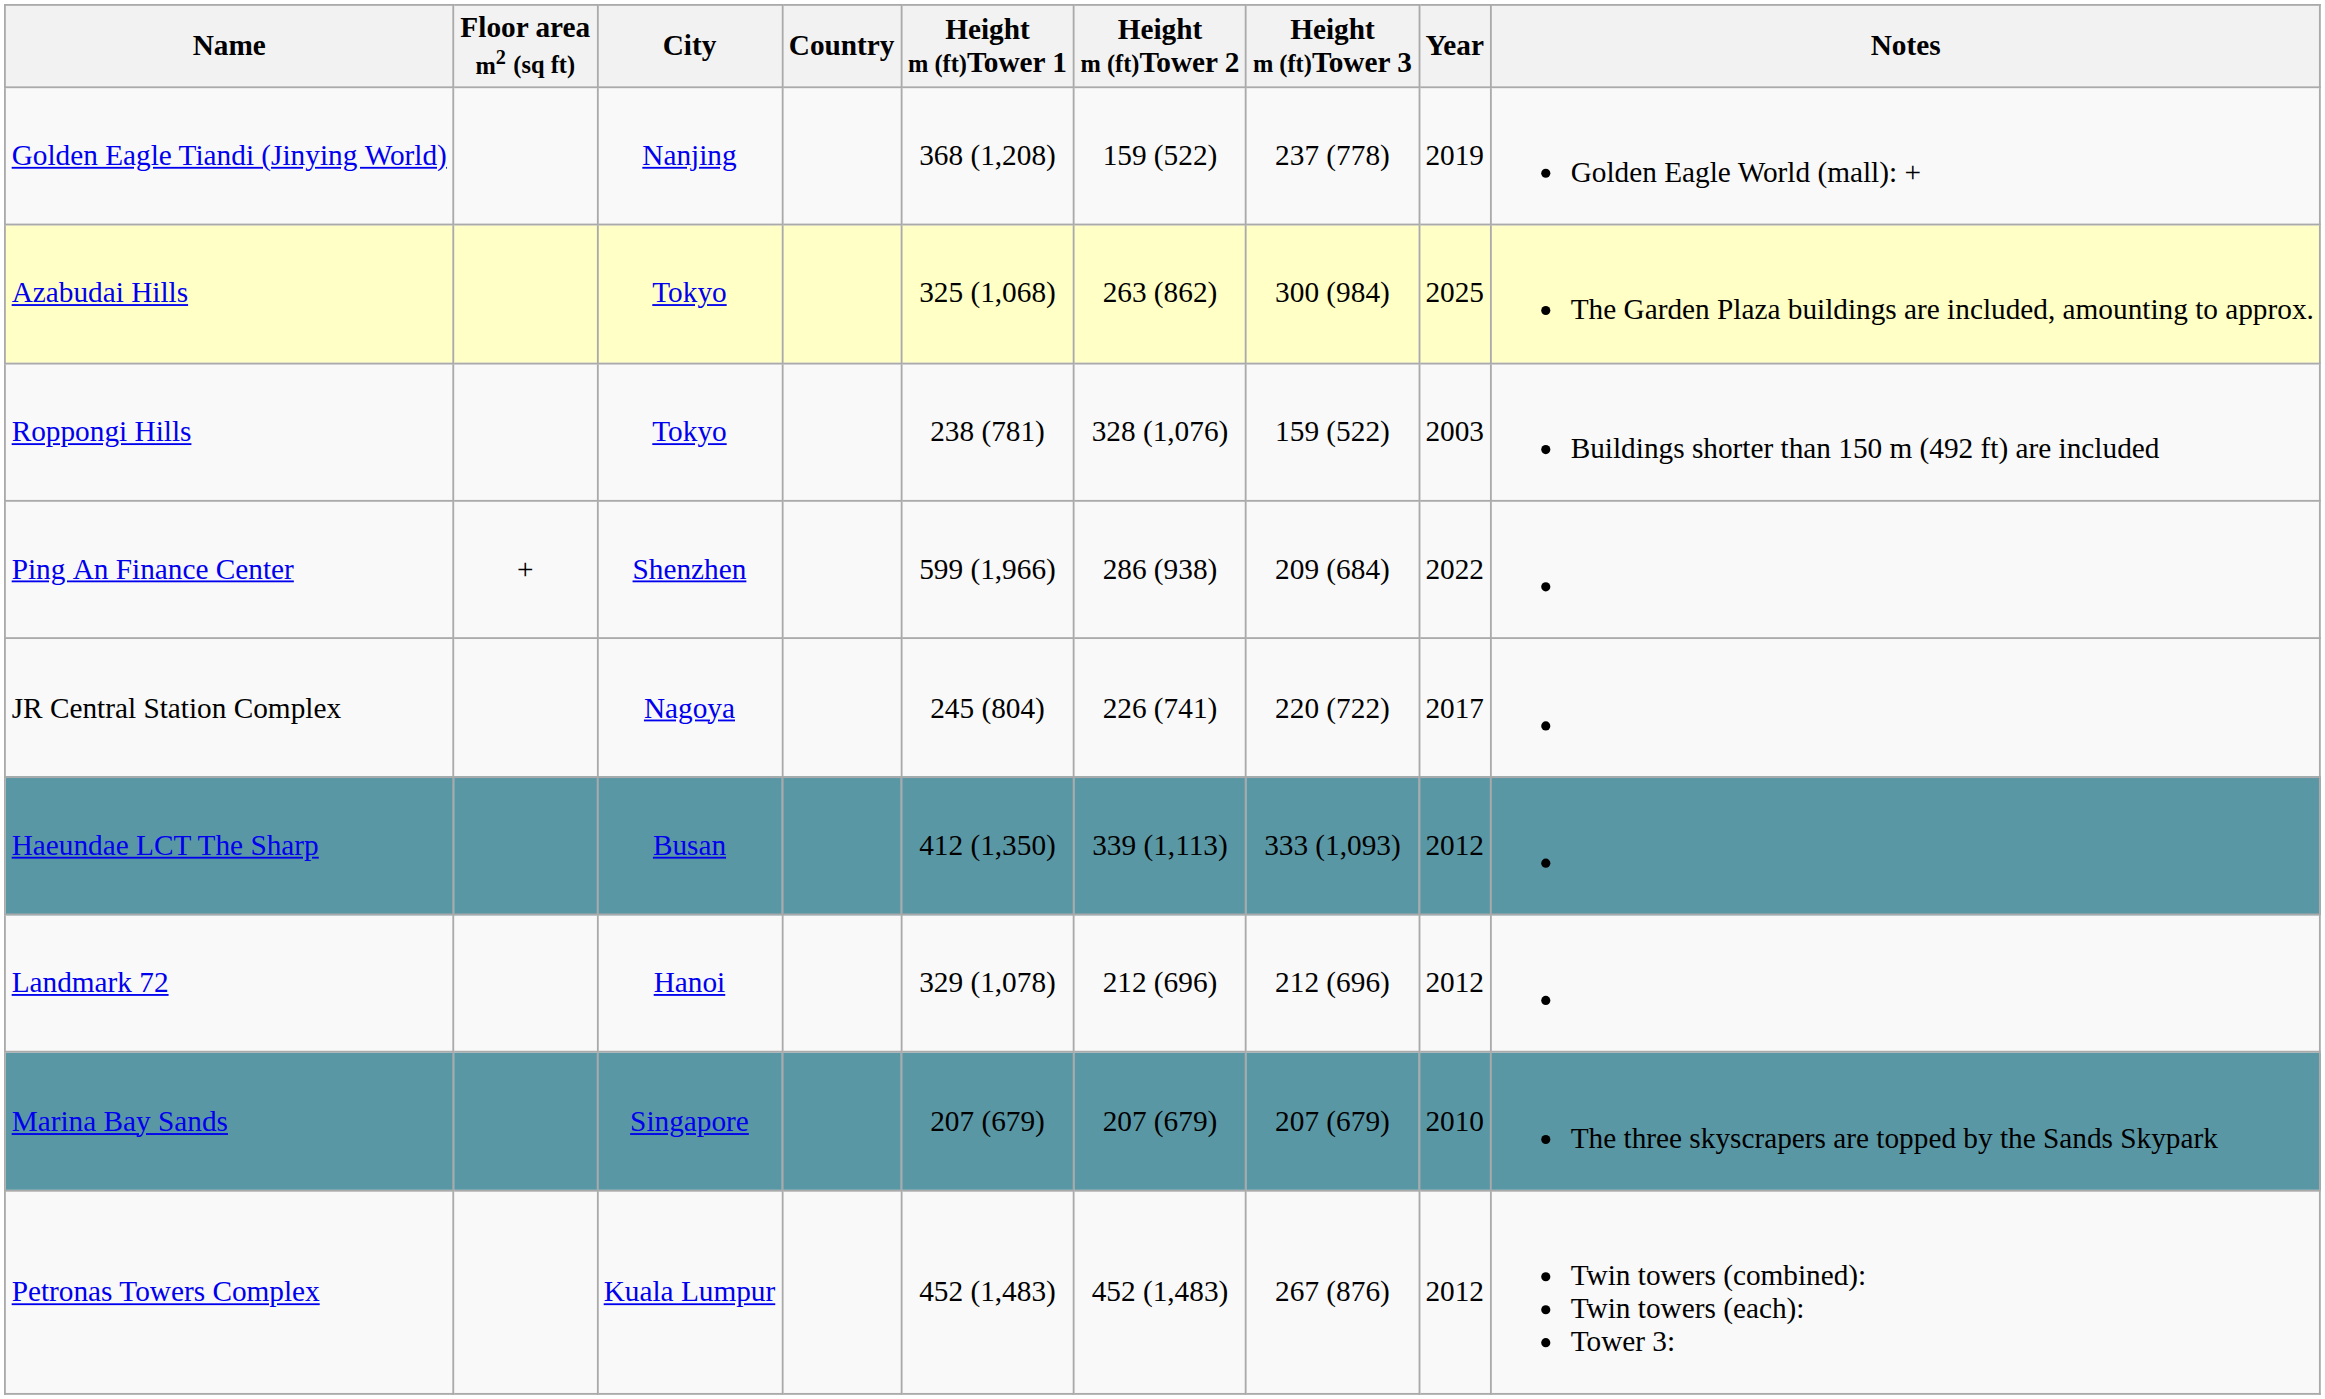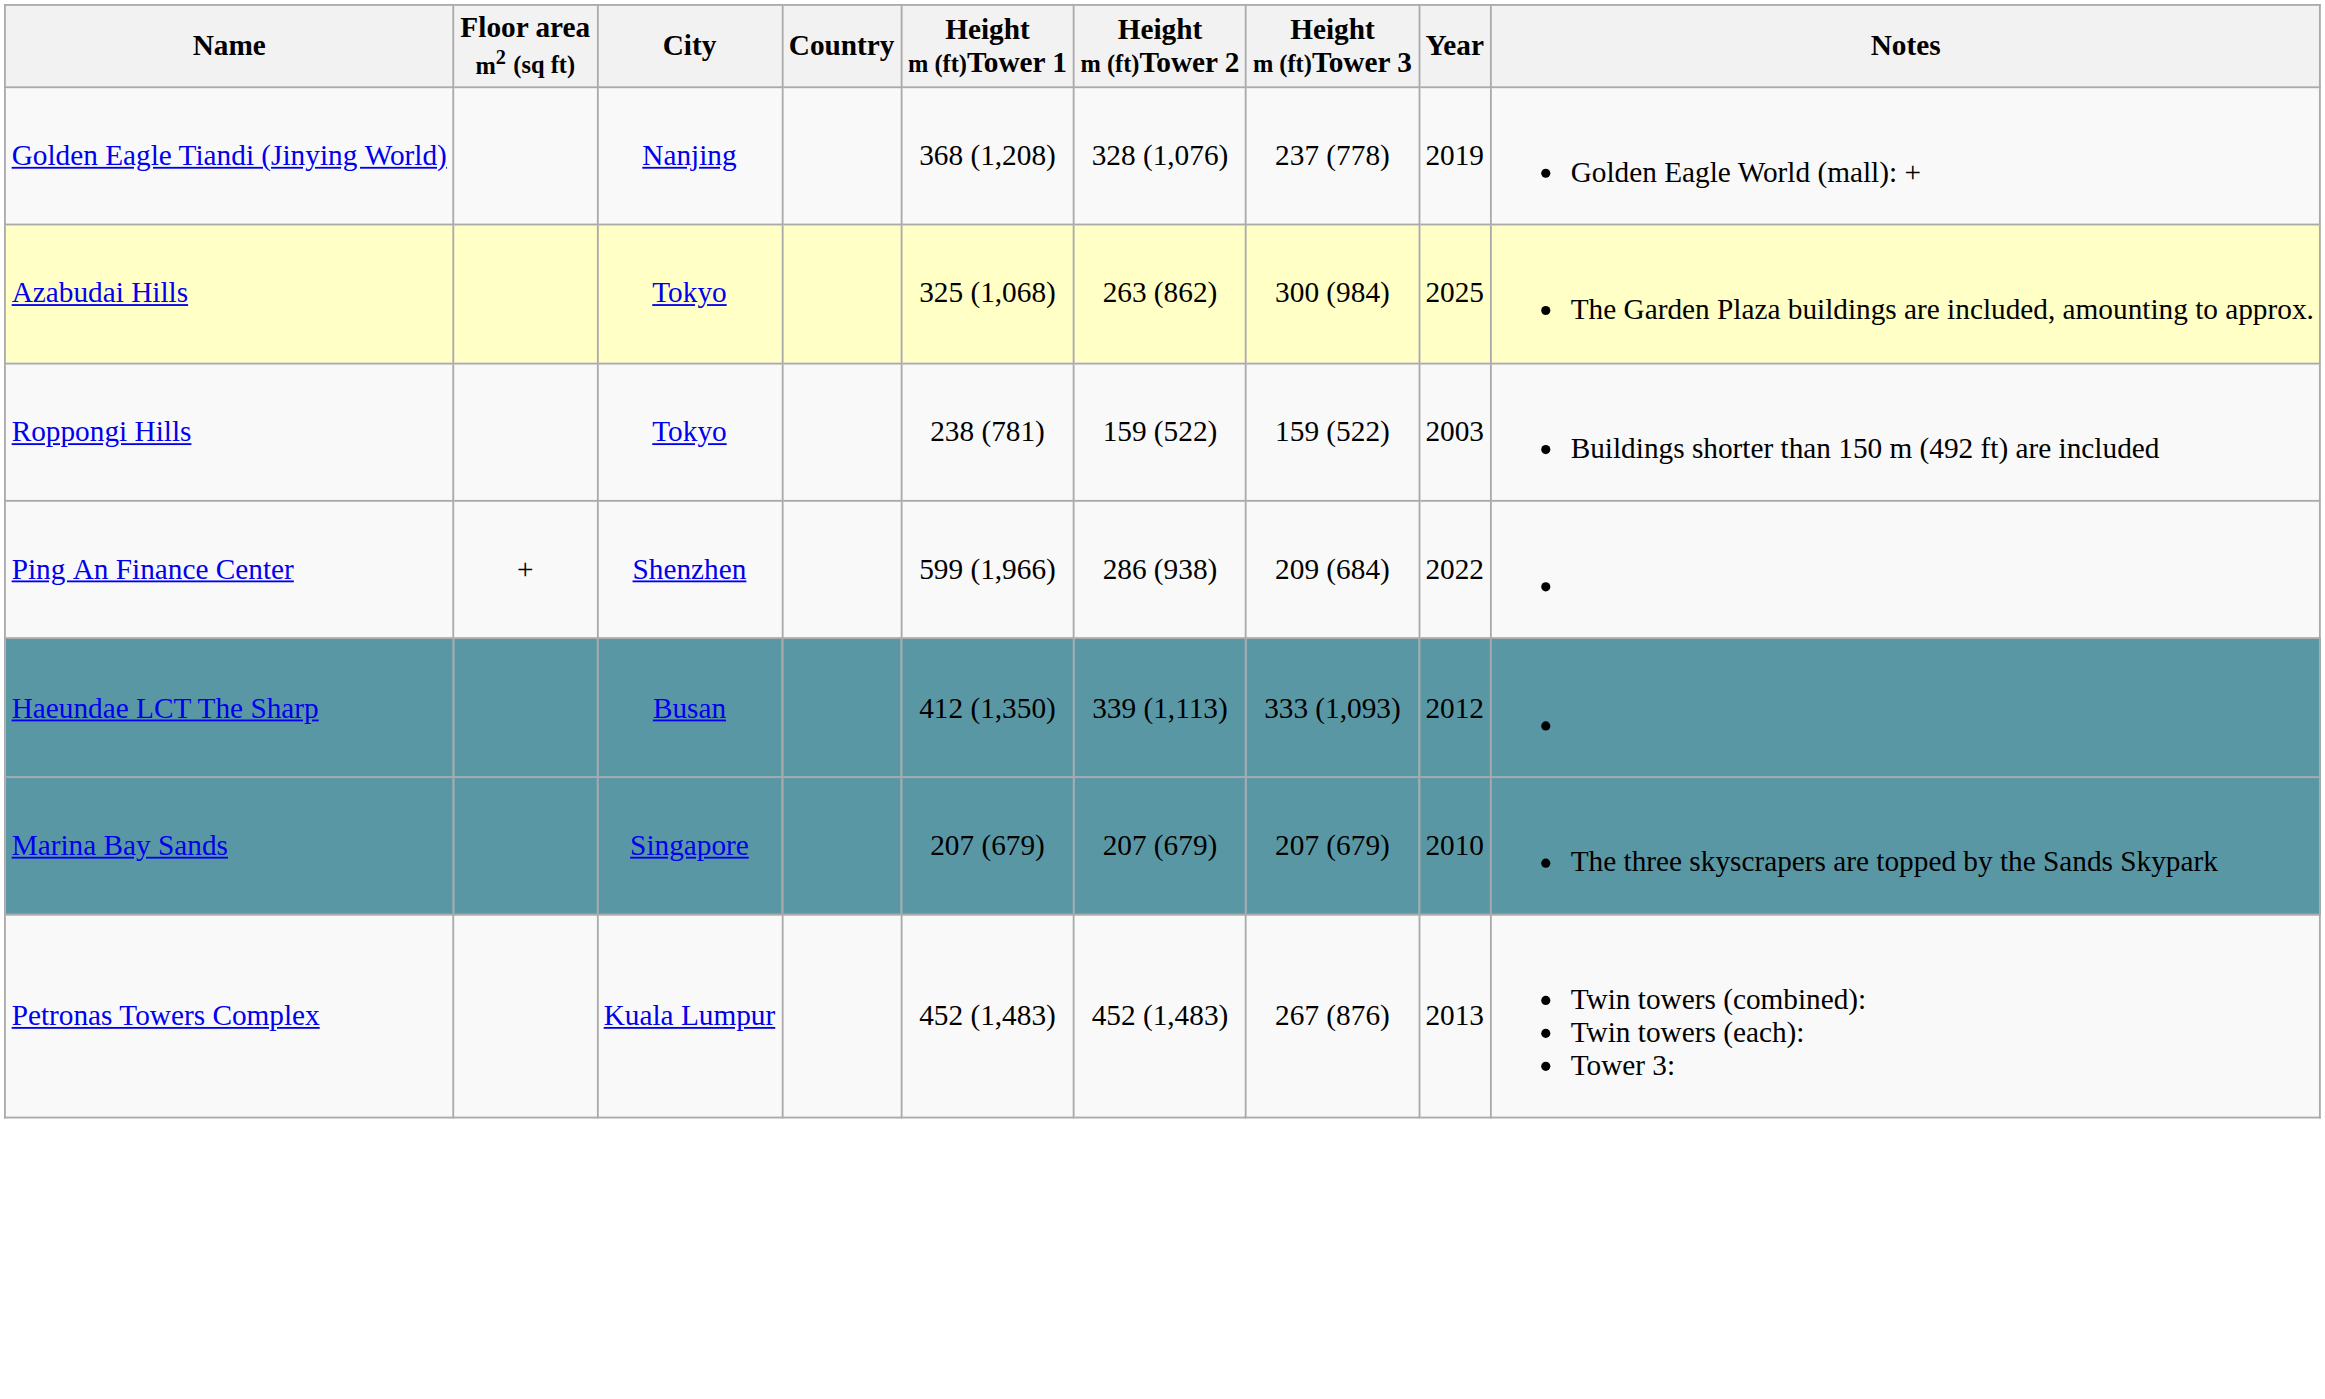Golden Eagle Tiandi (Jinying World) | Height m (ft)Tower 2: 159 (522) -> 328 (1,076)
Roppongi Hills | Height m (ft)Tower 2: 328 (1,076) -> 159 (522)
- row: JR Central Station Complex | Nagoya | 245 (804) | 226 (741) | 220 (722) | 2017
- row: Landmark 72 | Hanoi | 329 (1,078) | 212 (696) | 212 (696) | 2012
Petronas Towers Complex | Year: 2012 -> 2013
